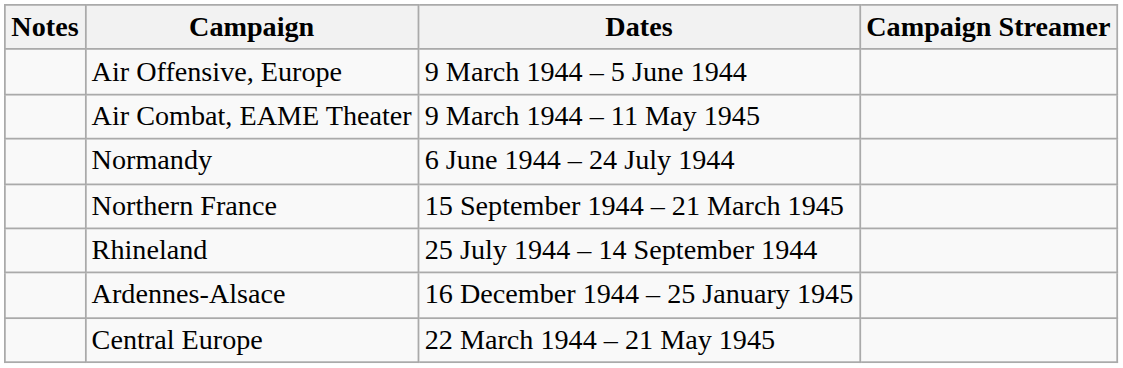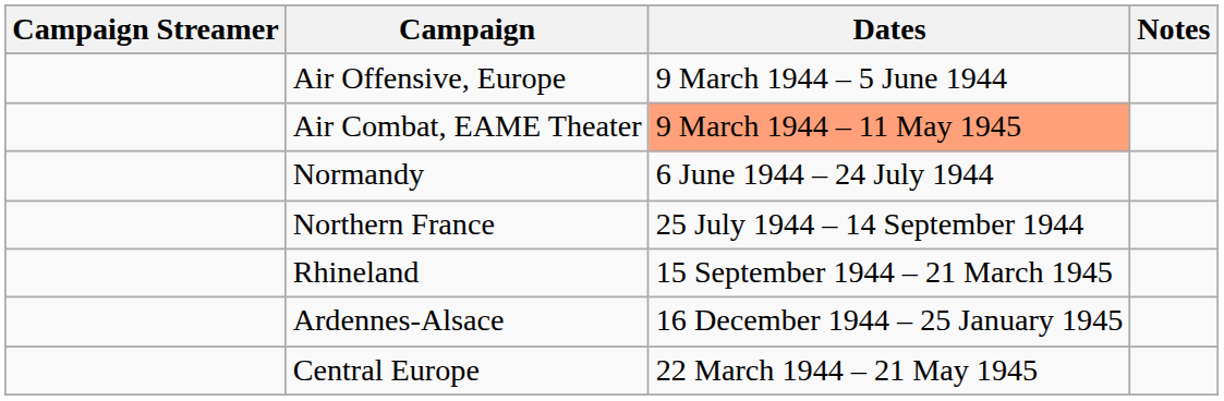columns swapped: Campaign Streamer <-> Notes
Air Combat, EAME Theater | Dates: no background -> lightsalmon background
Northern France | Dates: 15 September 1944 – 21 March 1945 -> 25 July 1944 – 14 September 1944
Rhineland | Dates: 25 July 1944 – 14 September 1944 -> 15 September 1944 – 21 March 1945
